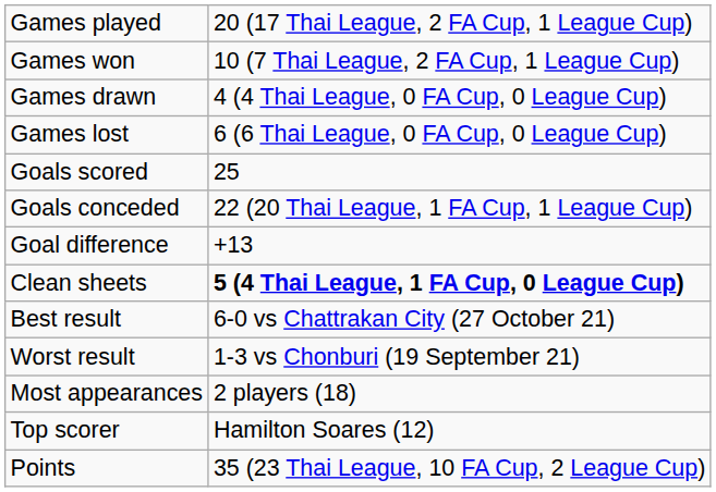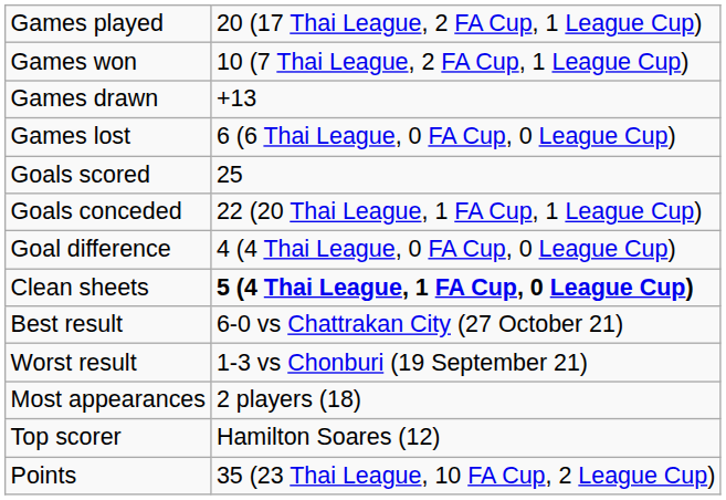Games drawn | column 2: 4 (4 Thai League, 0 FA Cup, 0 League Cup) -> +13
Goal difference | column 2: +13 -> 4 (4 Thai League, 0 FA Cup, 0 League Cup)
